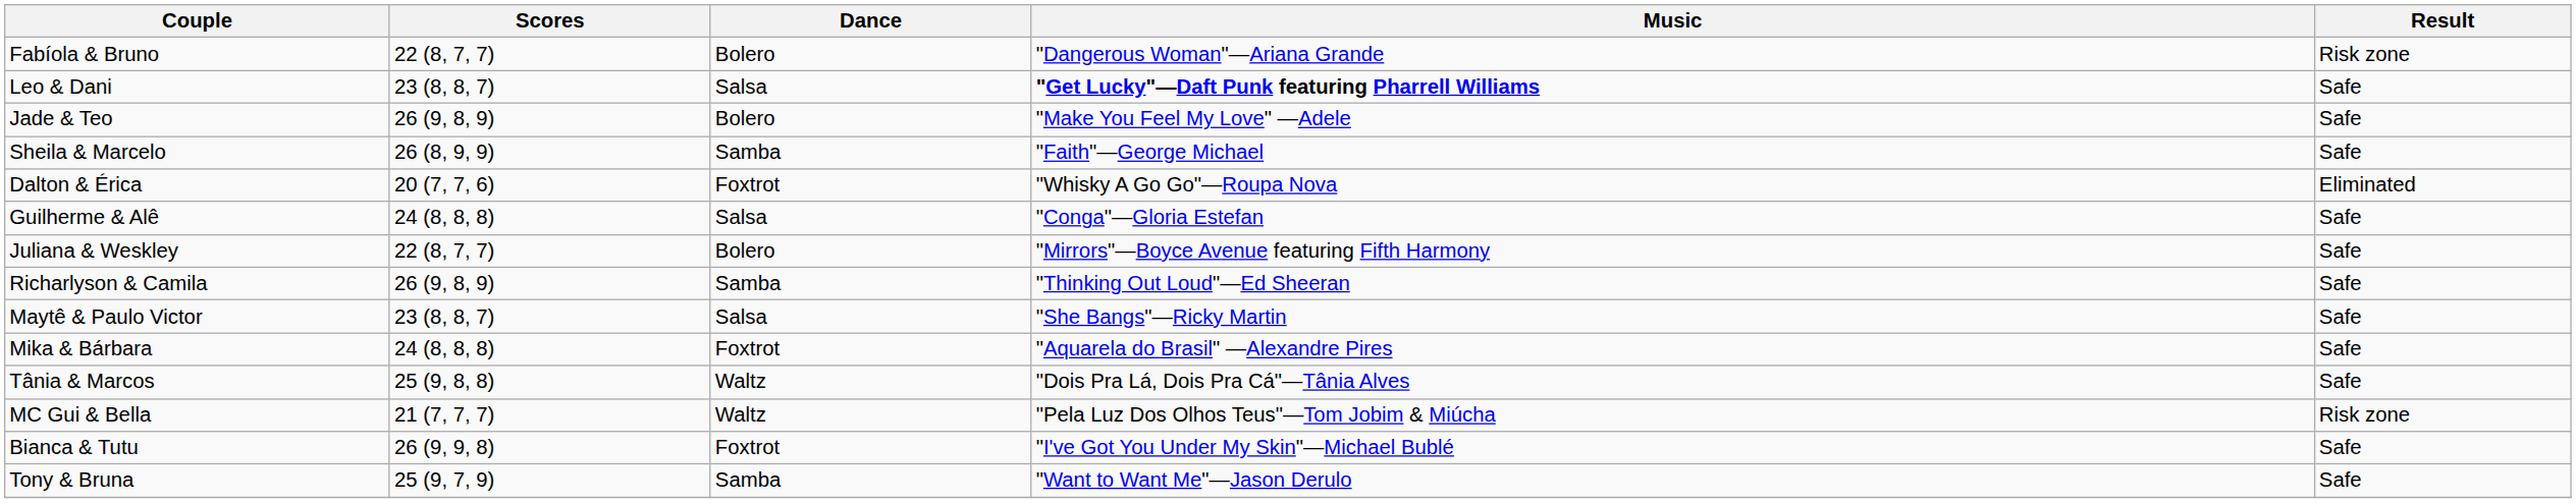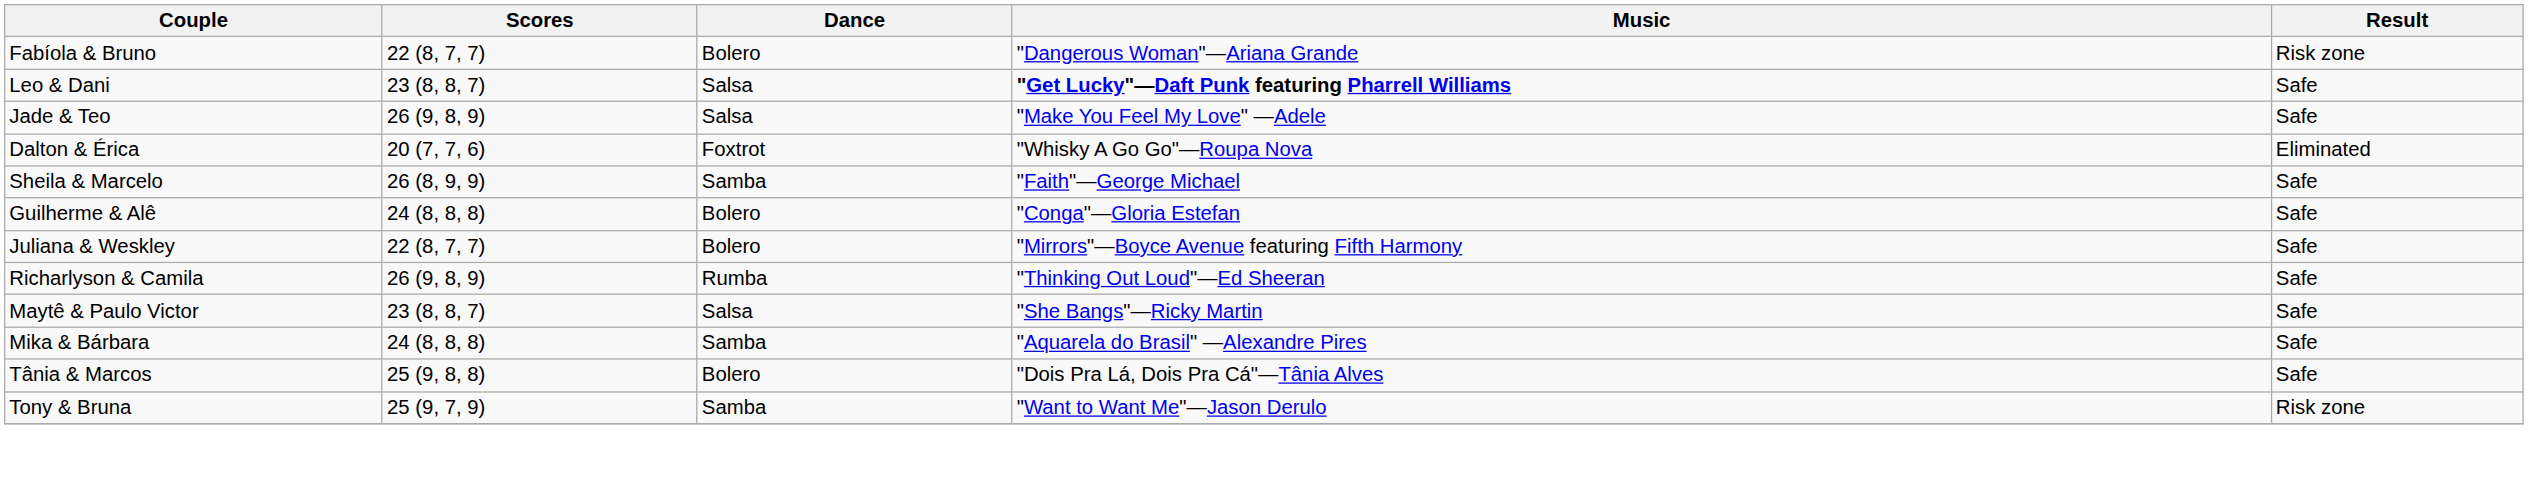Jade & Teo | Dance: Bolero -> Salsa
rows swapped: Dalton & Érica <-> Sheila & Marcelo
Guilherme & Alê | Dance: Salsa -> Bolero
Richarlyson & Camila | Dance: Samba -> Rumba
Mika & Bárbara | Dance: Foxtrot -> Samba
Tânia & Marcos | Dance: Waltz -> Bolero
- row: MC Gui & Bella | 21 (7, 7, 7) | Waltz | "Pela Luz Dos Olhos Teus"—Tom Jobim & Miúcha | Risk zone
- row: Bianca & Tutu | 26 (9, 9, 8) | Foxtrot | "I've Got You Under My Skin"—Michael Bublé | Safe
Tony & Bruna | Result: Safe -> Risk zone
